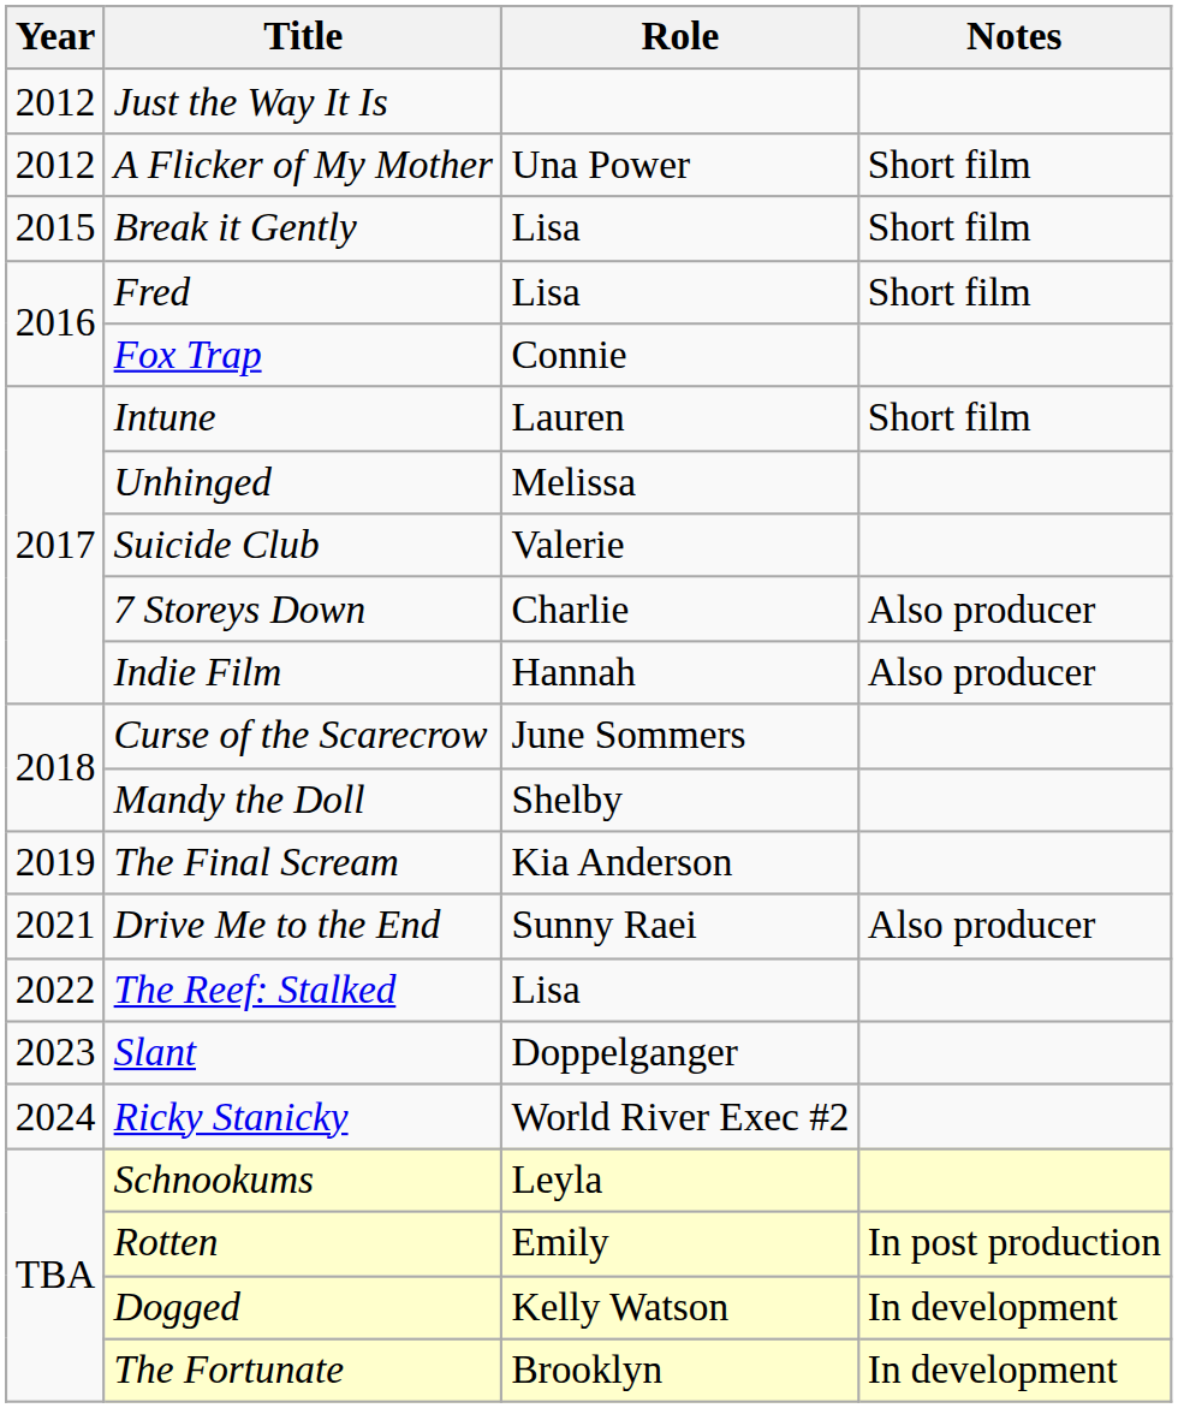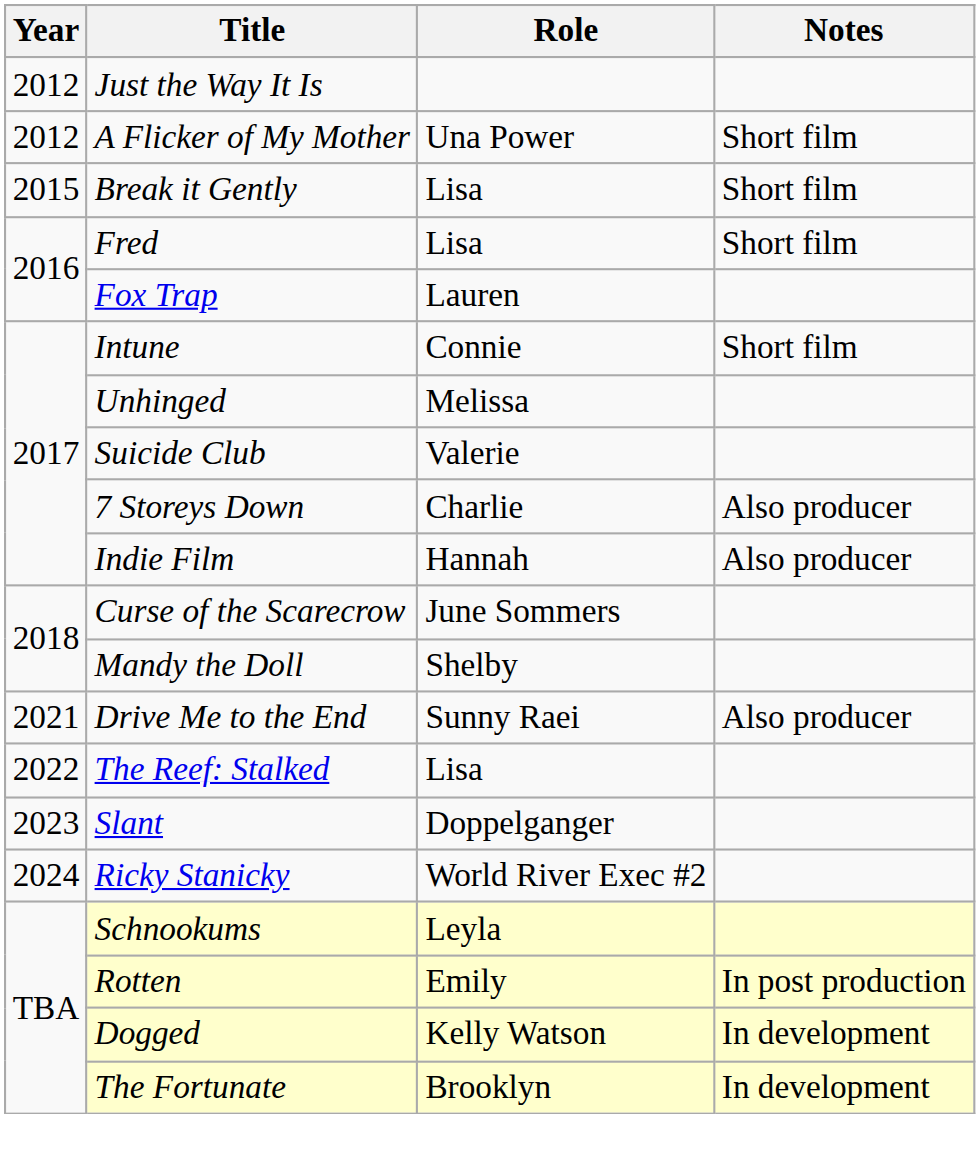Fox Trap | Role: Connie -> Lauren
Intune | Role: Lauren -> Connie
- row: 2019 | The Final Scream | Kia Anderson
